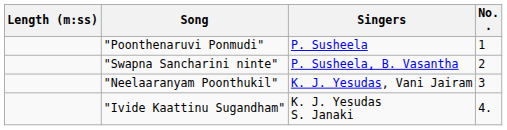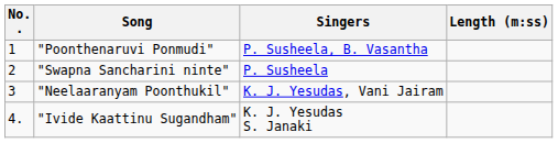columns swapped: No. . <-> Length (m:ss)
"Poonthenaruvi Ponmudi" | Singers: P. Susheela -> P. Susheela, B. Vasantha
"Swapna Sancharini ninte" | Singers: P. Susheela, B. Vasantha -> P. Susheela
